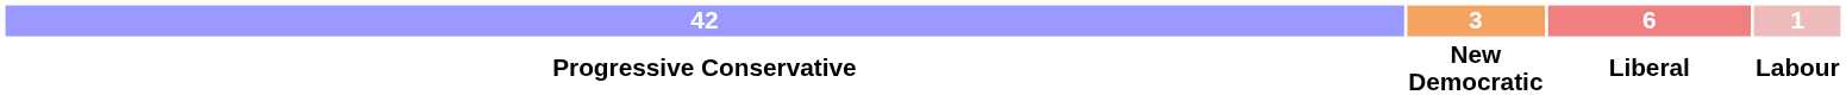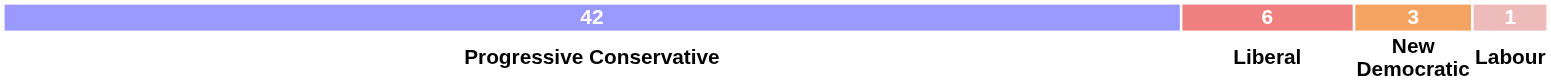columns swapped: 6 <-> 3
